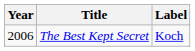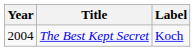The Best Kept Secret | Year: 2006 -> 2004
